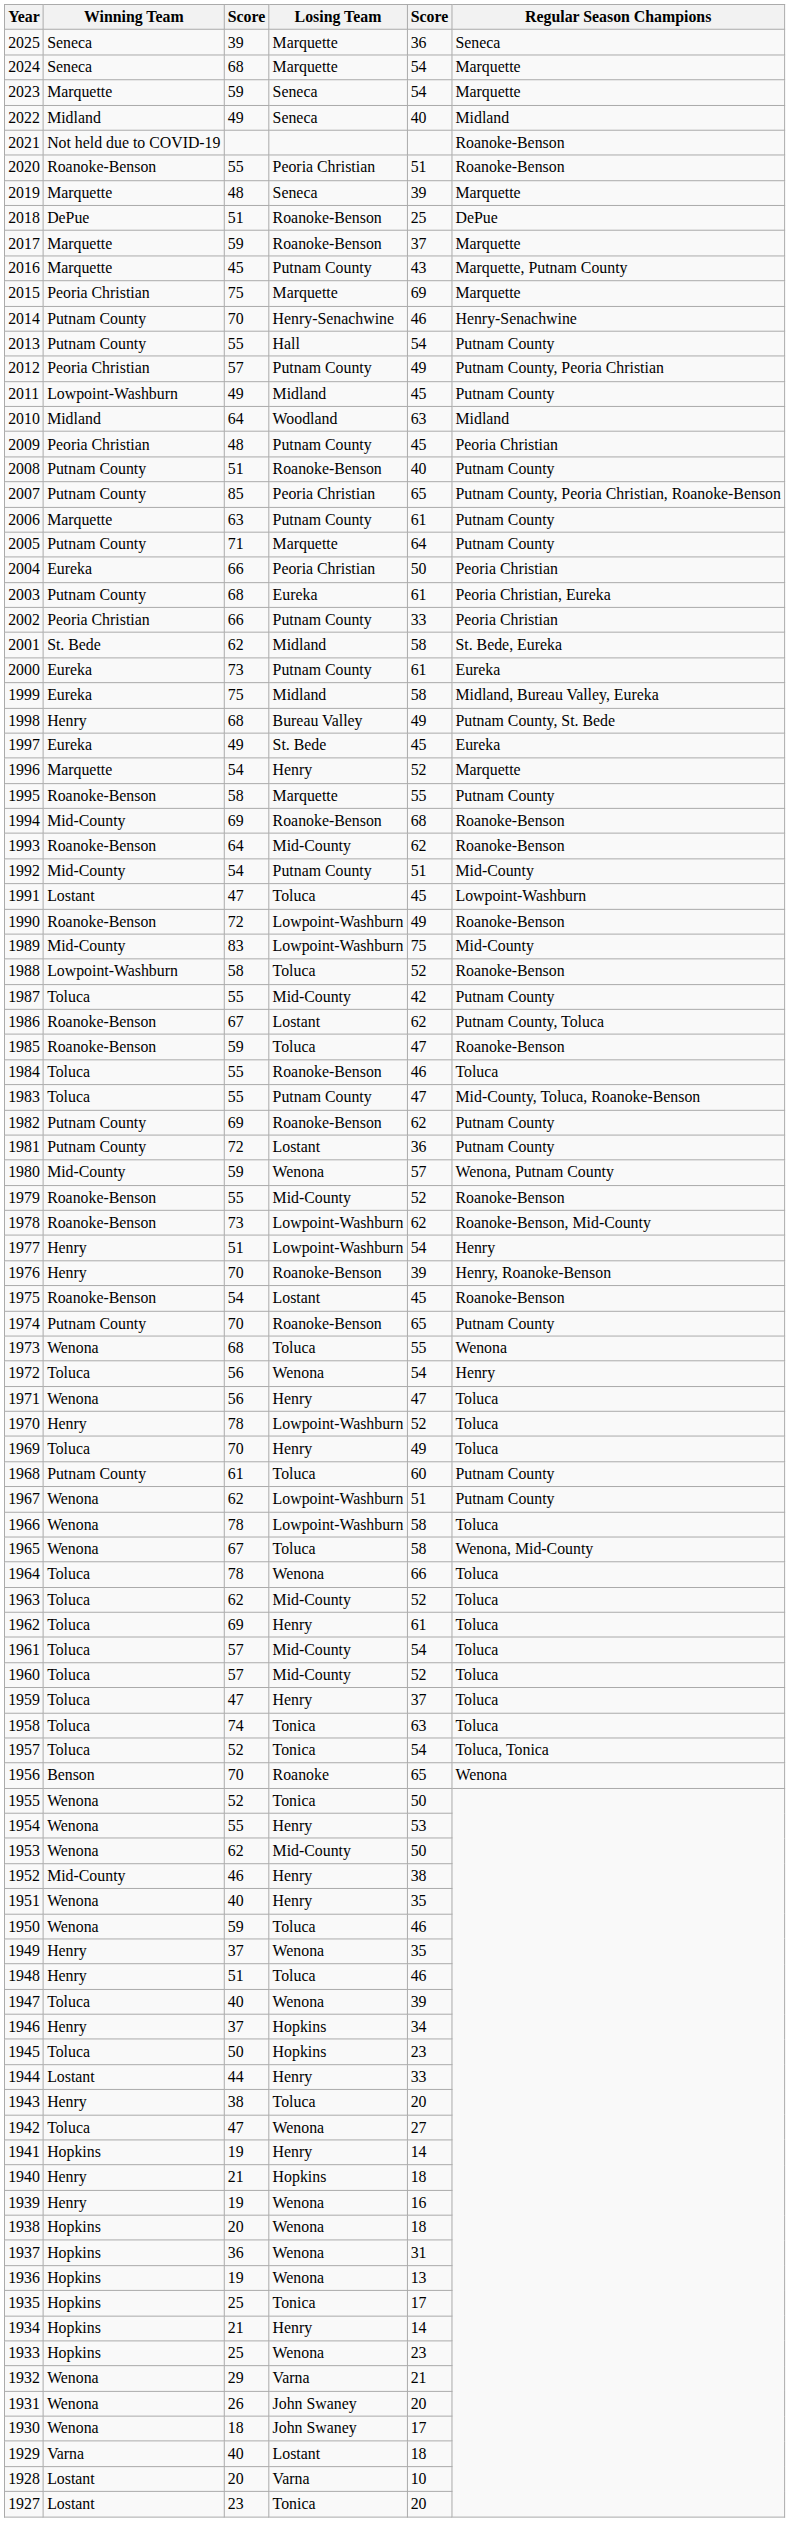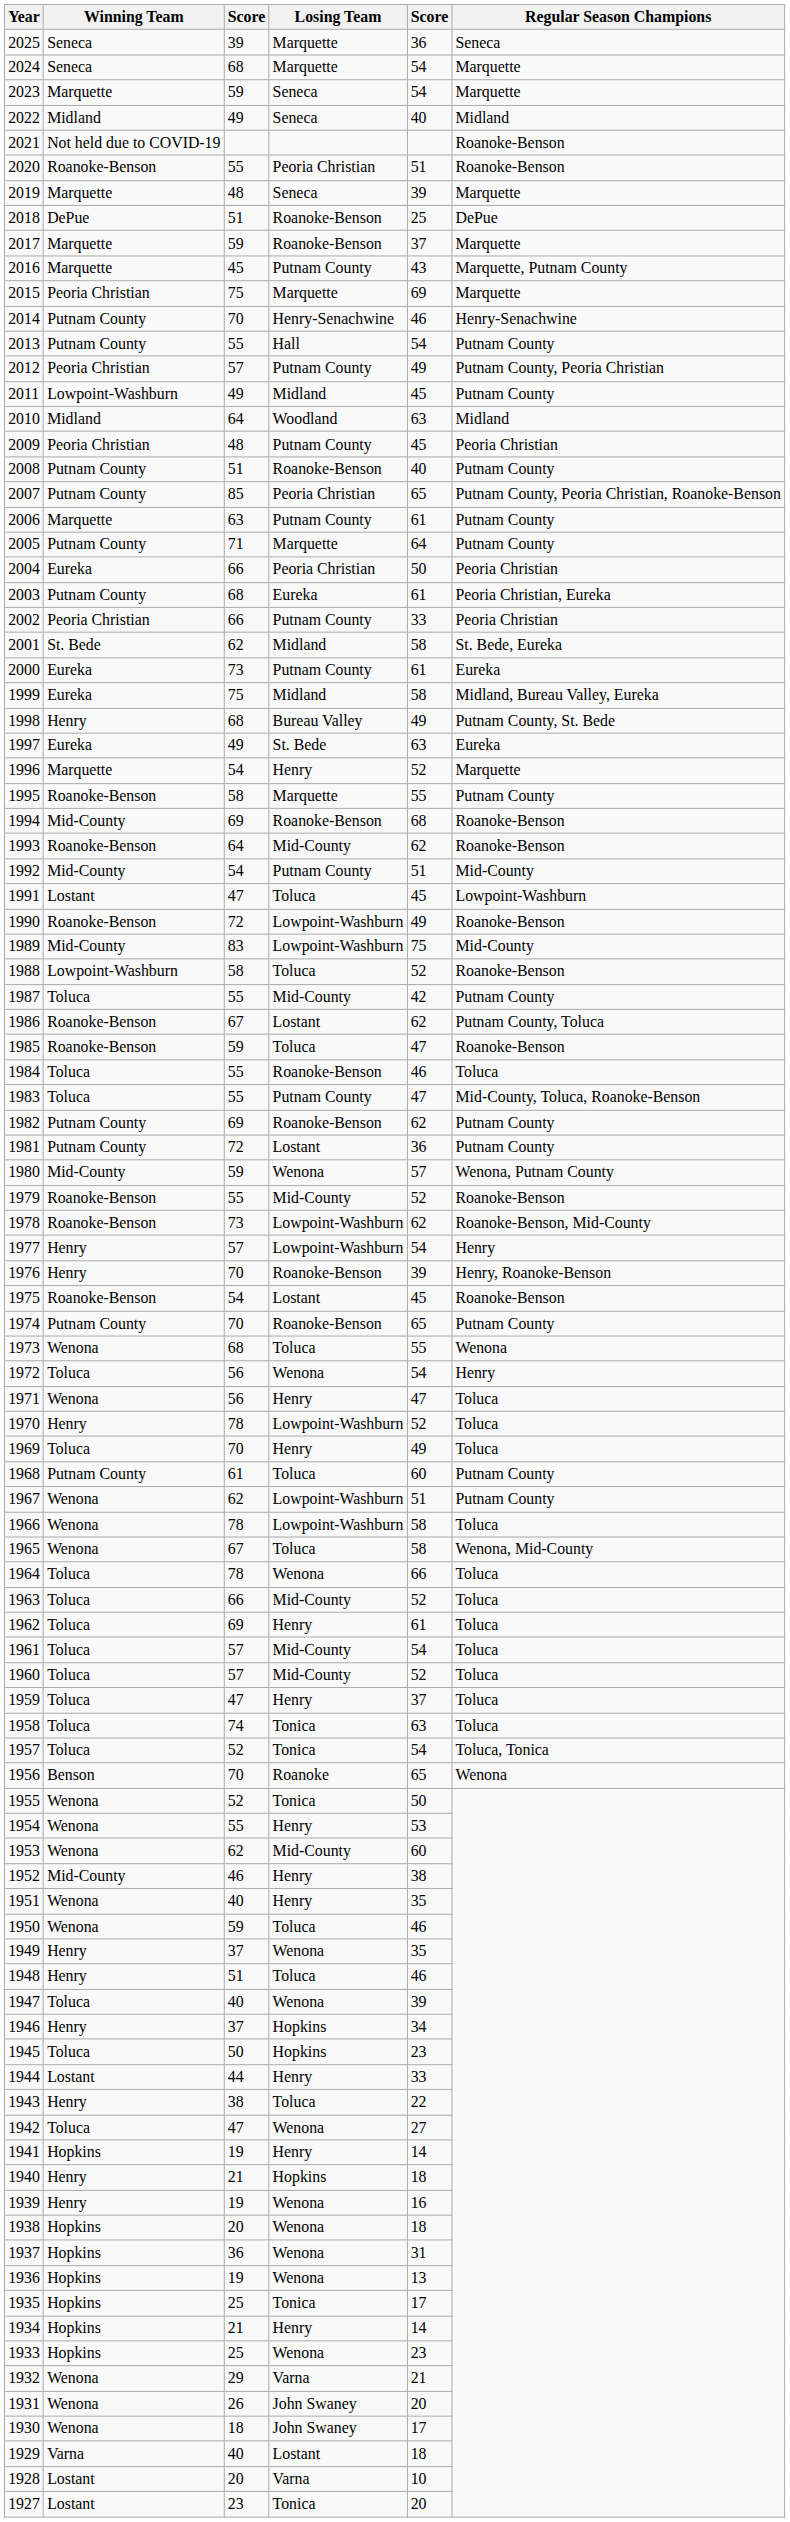1997 | column 5: 45 -> 63
1977 | column 3: 51 -> 57
1963 | column 3: 62 -> 66
1953 | column 5: 50 -> 60
1943 | column 5: 20 -> 22
